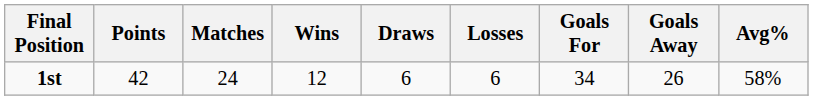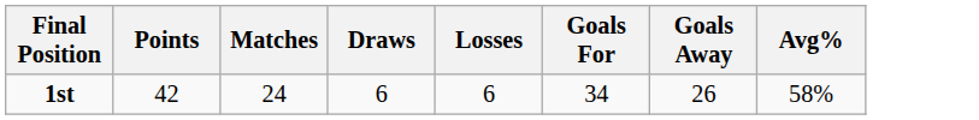- column: Wins | 12
